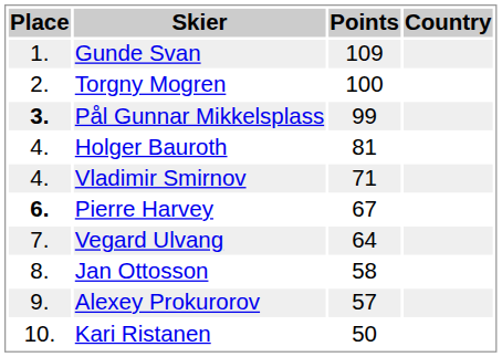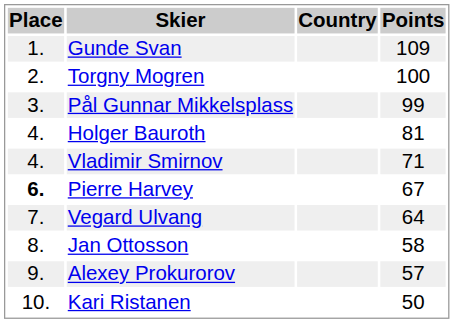columns swapped: Country <-> Points
Pål Gunnar Mikkelsplass | Place: bold -> normal
